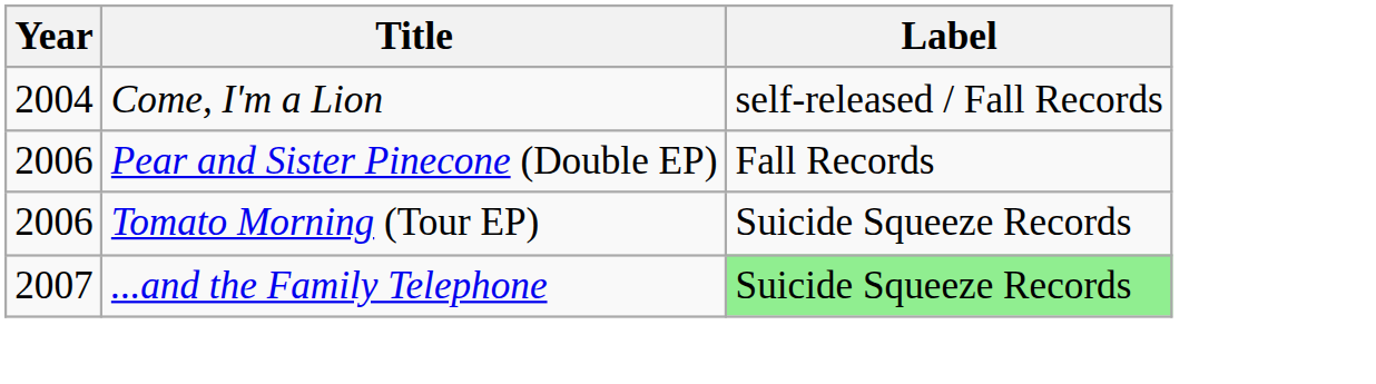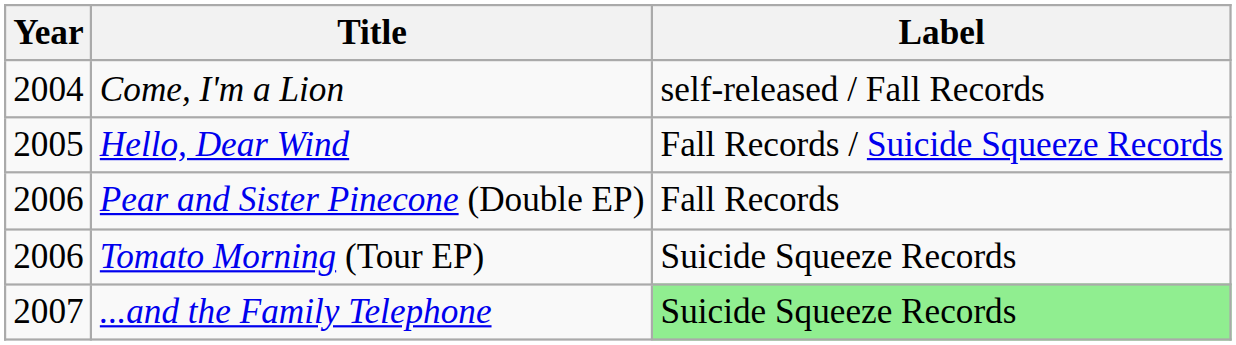+ row: 2005 | Hello, Dear Wind | Fall Records / Suicide Squeeze Records
